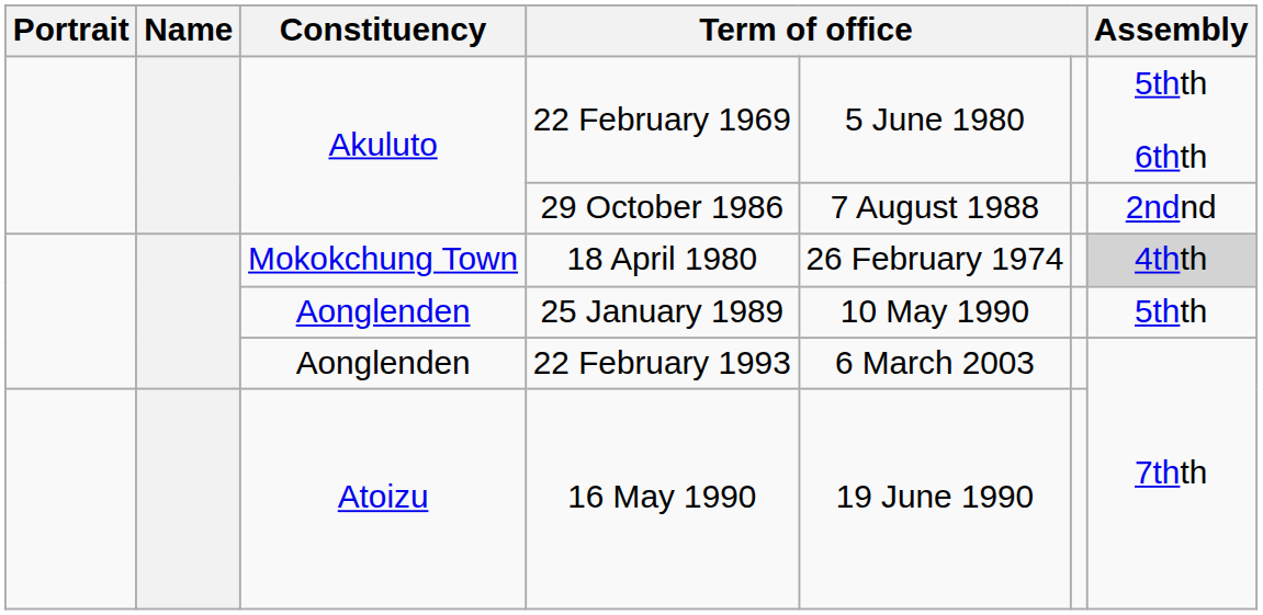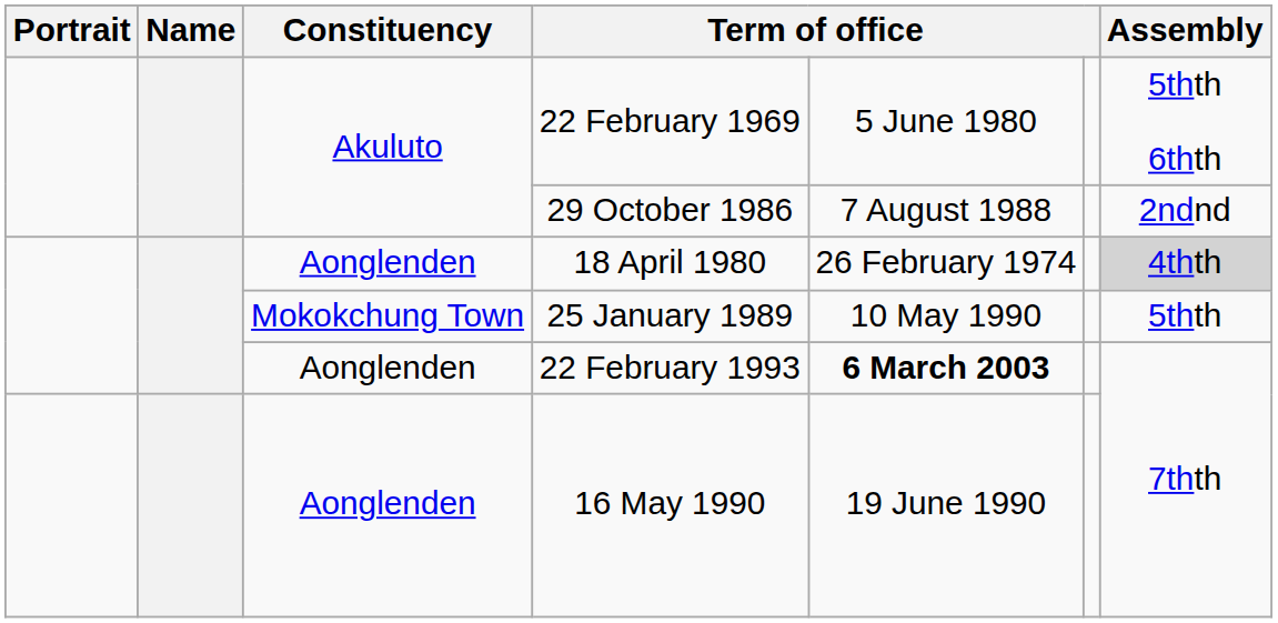18 April 1980 | Constituency: Mokokchung Town -> Aonglenden
25 January 1989 | Constituency: Aonglenden -> Mokokchung Town
22 February 1993 | column 5: normal -> bold
16 May 1990 | Constituency: Atoizu -> Aonglenden
